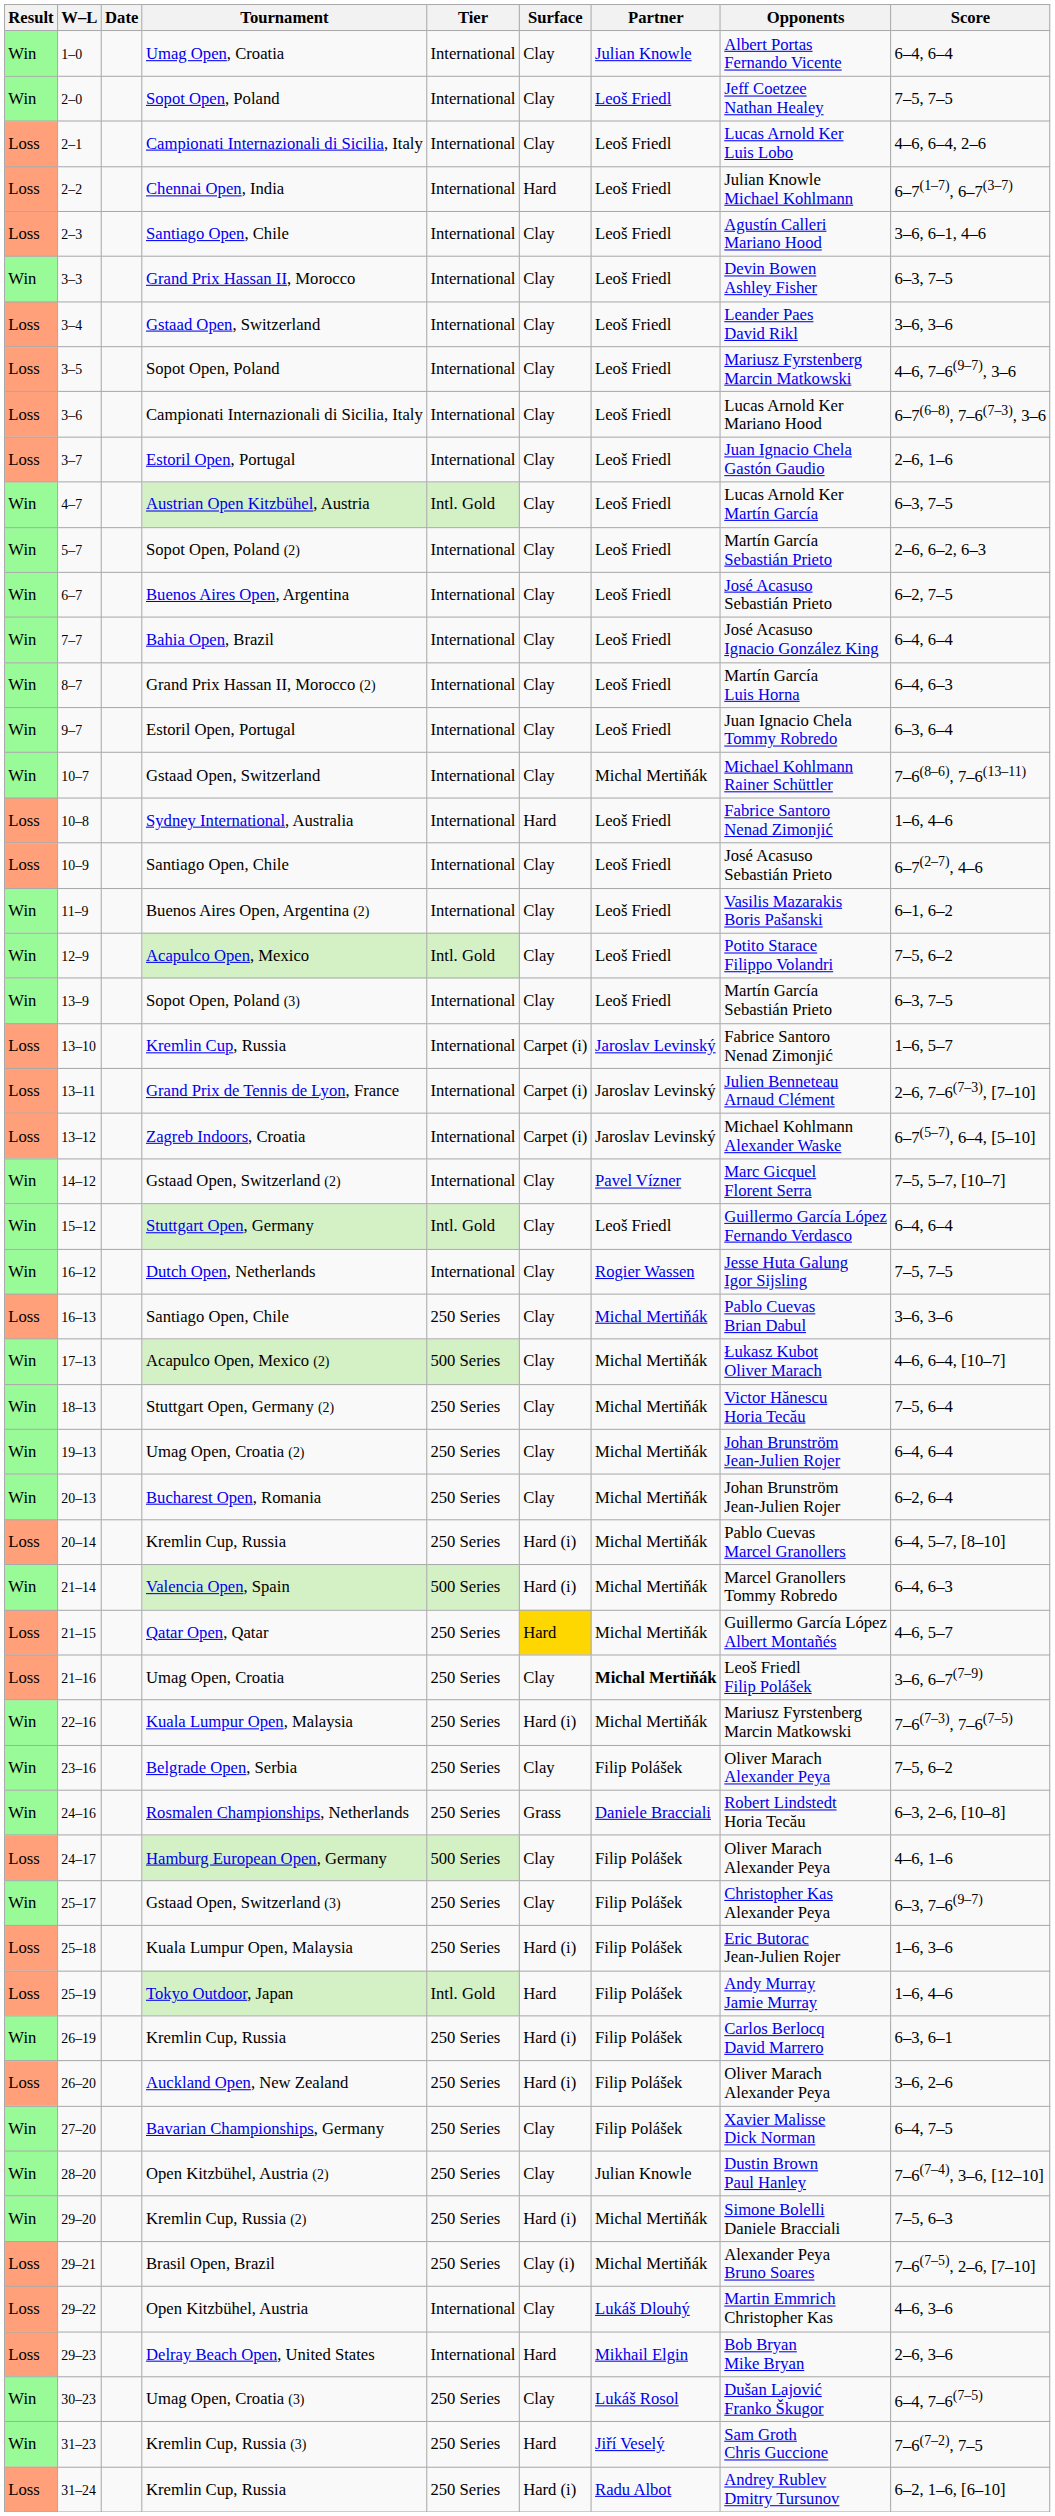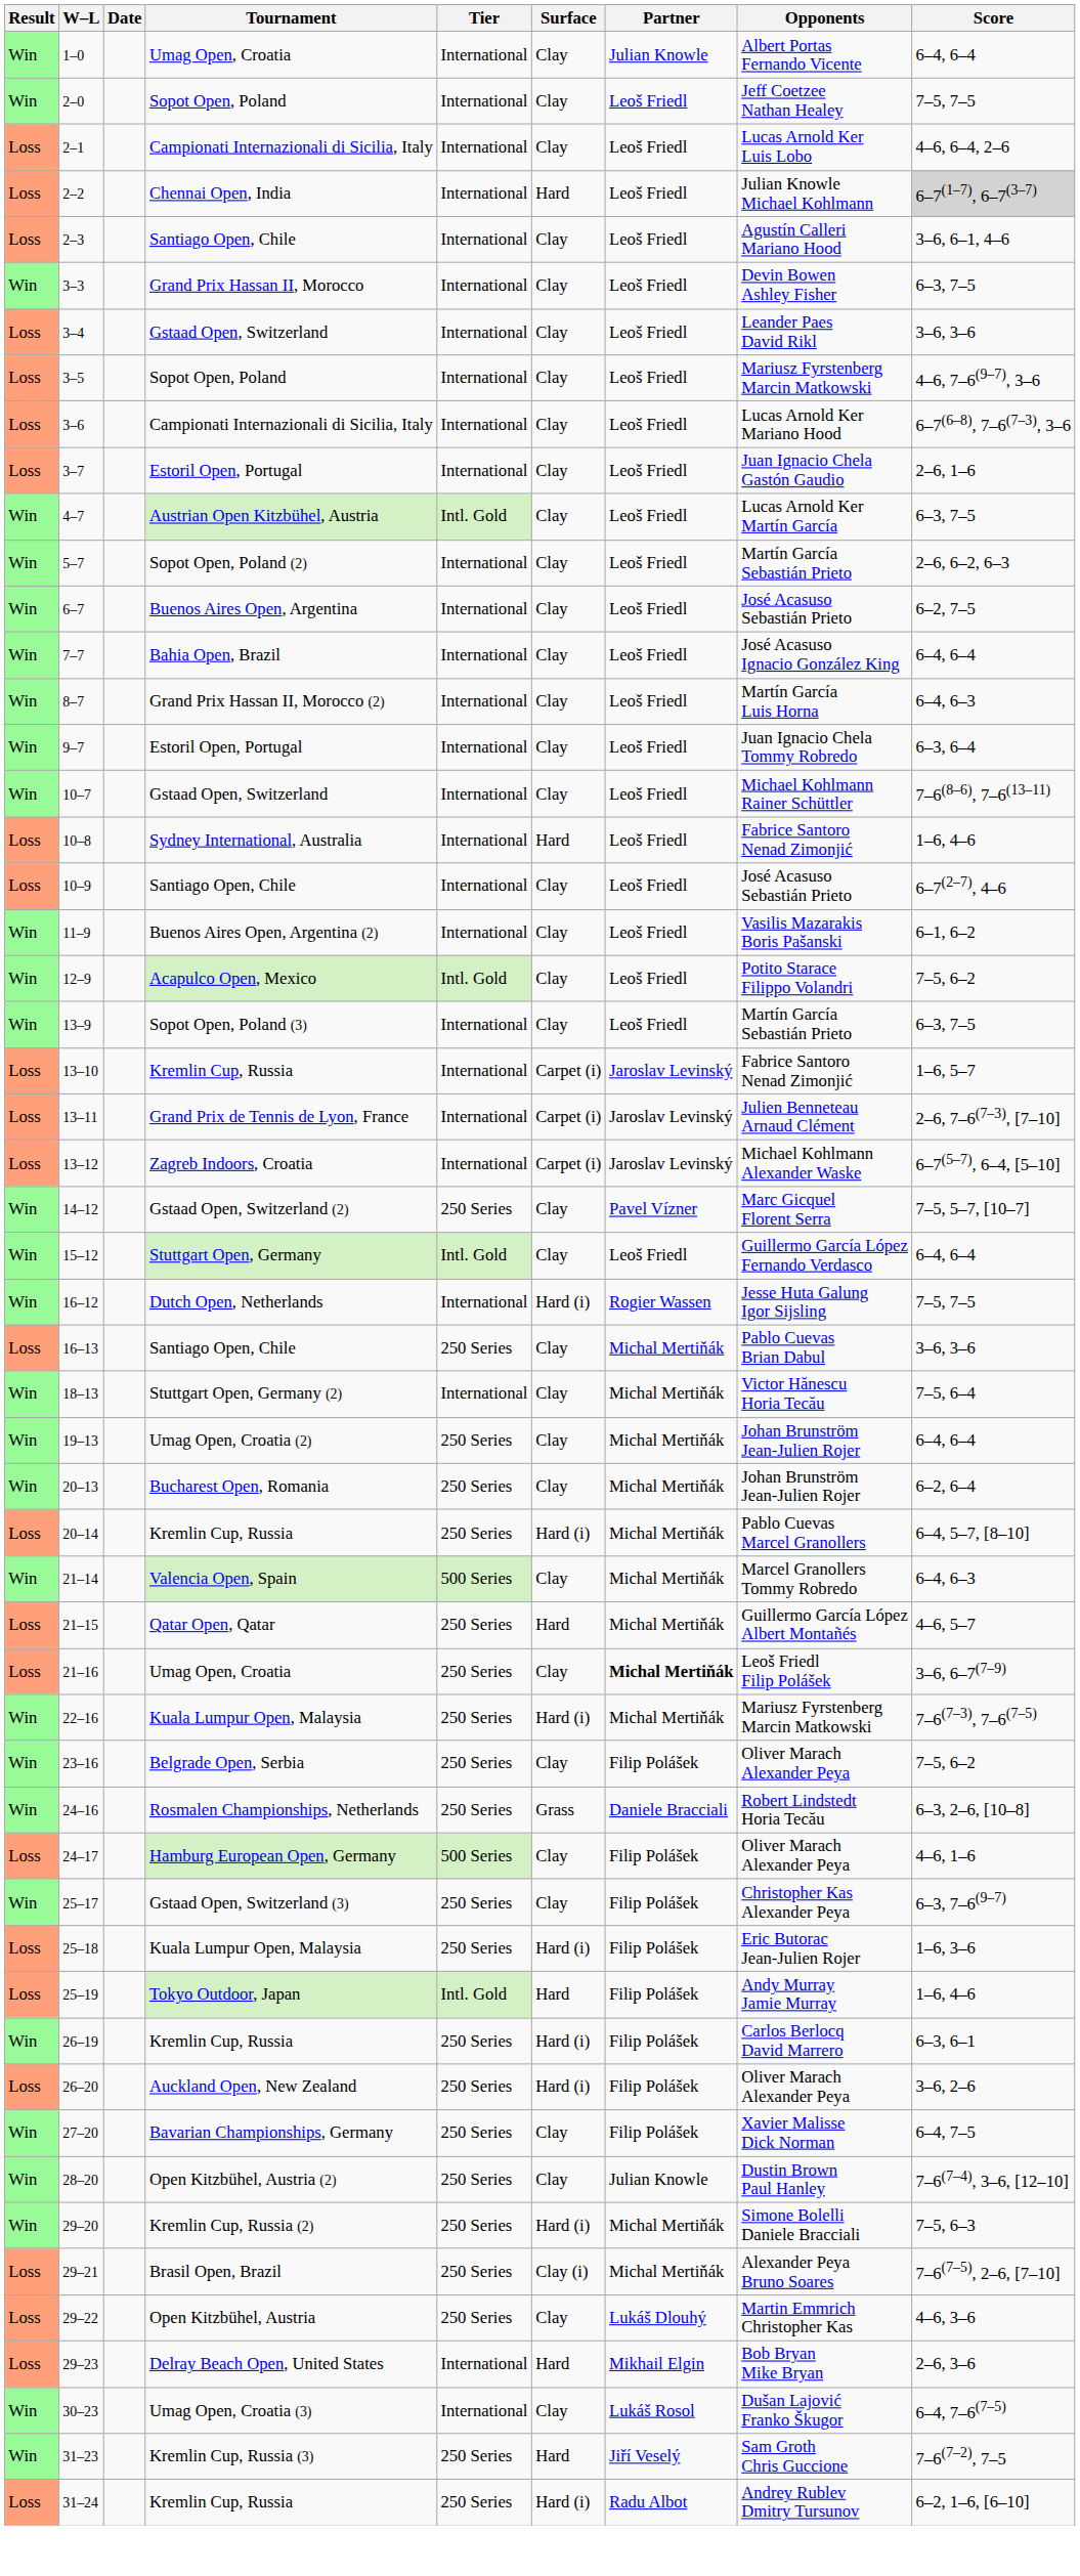2–2 | Score: no background -> lightgrey background
10–7 | Partner: Michal Mertiňák -> Leoš Friedl
14–12 | Tier: International -> 250 Series
16–12 | Surface: Clay -> Hard (i)
- row: Win | 17–13 | Acapulco Open, Mexico (2) | 500 Series | Clay | Michal Mertiňák | Łukasz Kubot Oliver Marach | 4–6, 6–4, [10–7]
18–13 | Tier: 250 Series -> International
21–14 | Surface: Hard (i) -> Clay
21–15 | Surface: gold background -> no background
29–22 | Tier: International -> 250 Series
30–23 | Tier: 250 Series -> International
